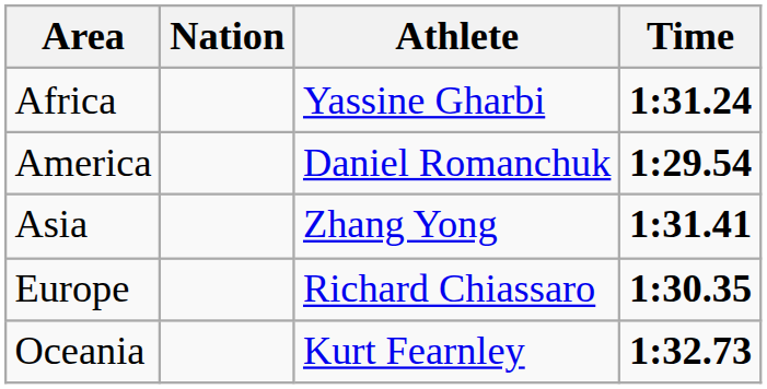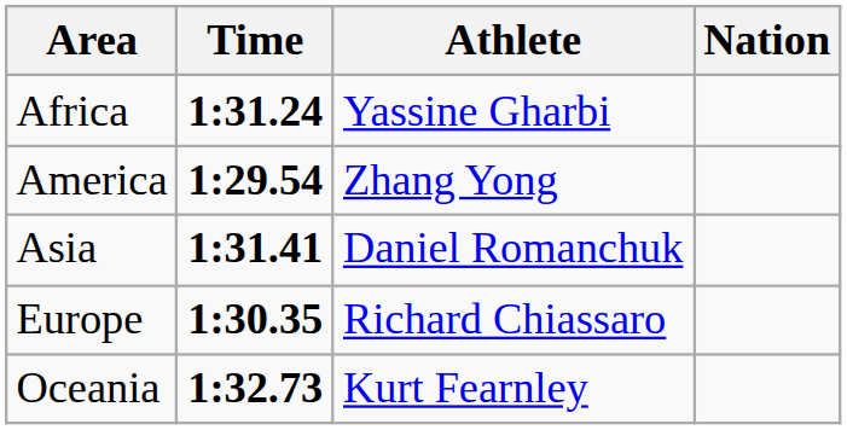columns swapped: Time <-> Nation
America | Athlete: Daniel Romanchuk -> Zhang Yong
Asia | Athlete: Zhang Yong -> Daniel Romanchuk
